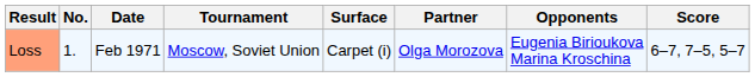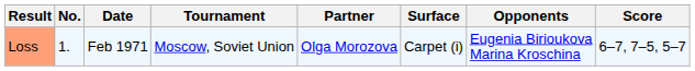columns swapped: Surface <-> Partner
